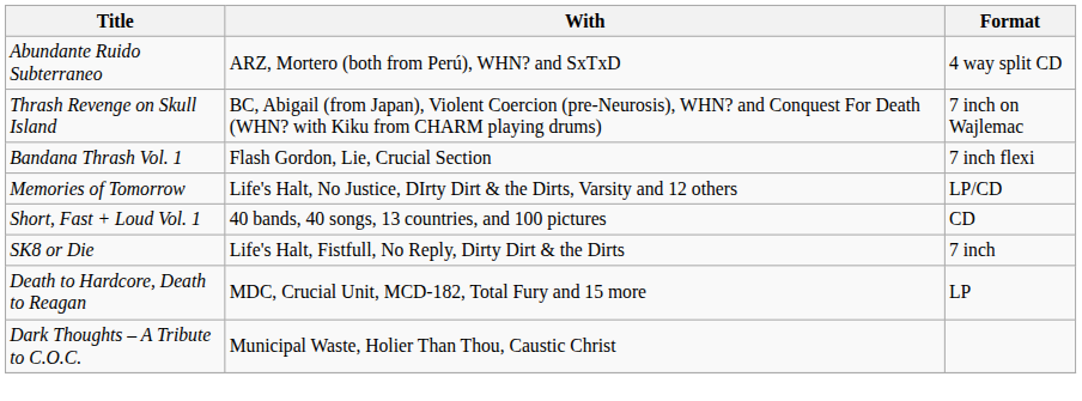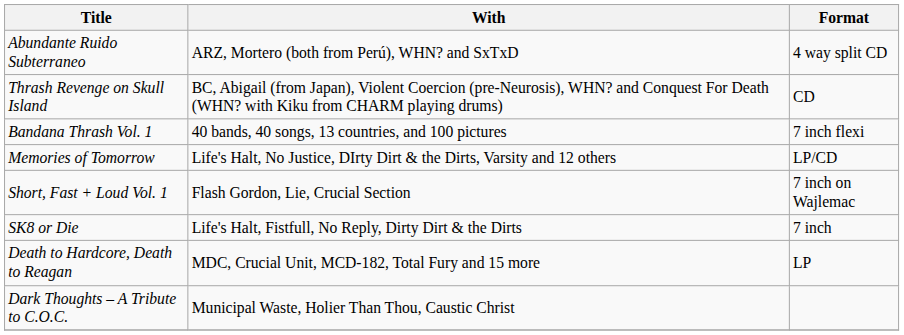Thrash Revenge on Skull Island | Format: 7 inch on Wajlemac -> CD
Bandana Thrash Vol. 1 | With: Flash Gordon, Lie, Crucial Section -> 40 bands, 40 songs, 13 countries, and 100 pictures
Short, Fast + Loud Vol. 1 | With: 40 bands, 40 songs, 13 countries, and 100 pictures -> Flash Gordon, Lie, Crucial Section
Short, Fast + Loud Vol. 1 | Format: CD -> 7 inch on Wajlemac
